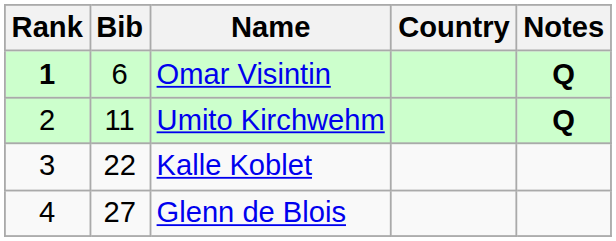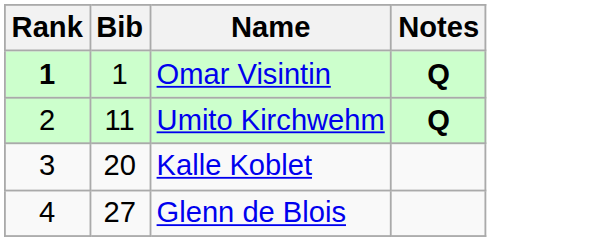- column: Country
Omar Visintin | Bib: 6 -> 1
Kalle Koblet | Bib: 22 -> 20
